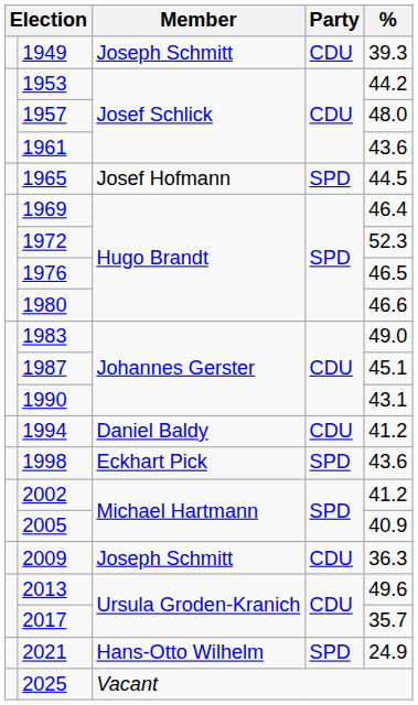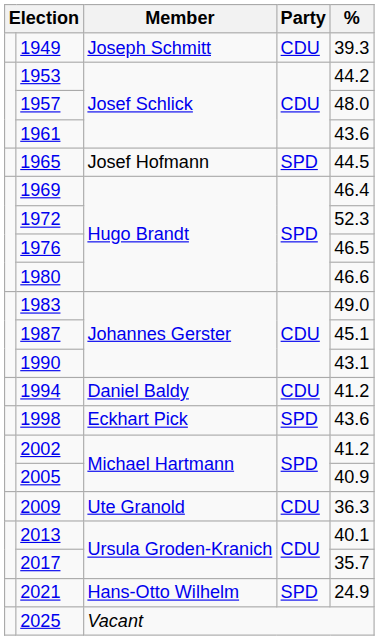2009 | Member: Joseph Schmitt -> Ute Granold
2013 | %: 49.6 -> 40.1
